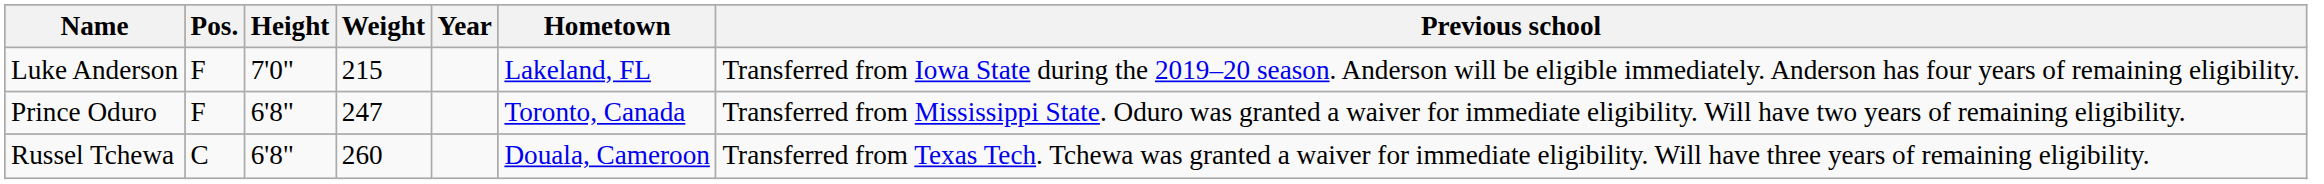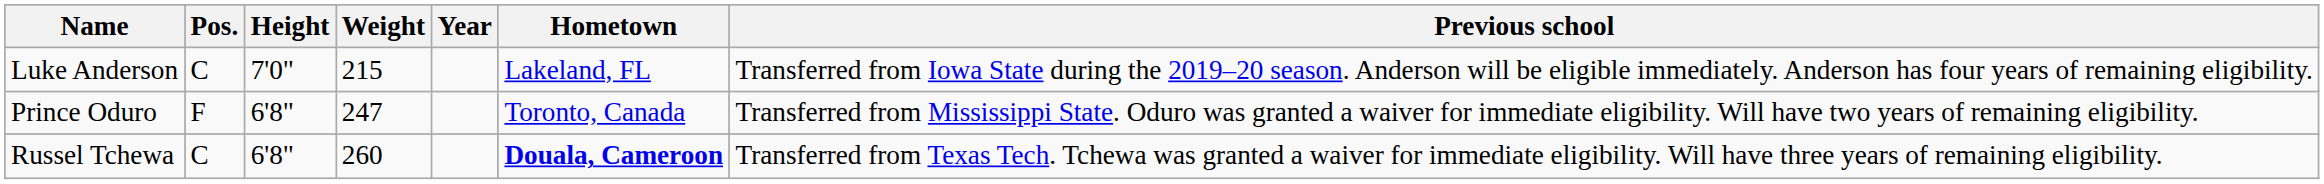Luke Anderson | Pos.: F -> C
Russel Tchewa | Hometown: normal -> bold
